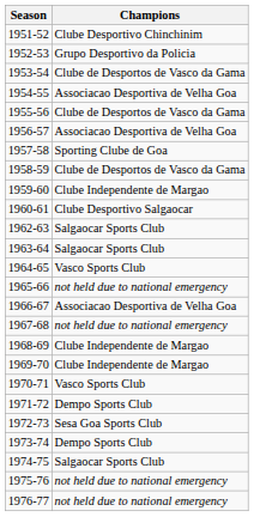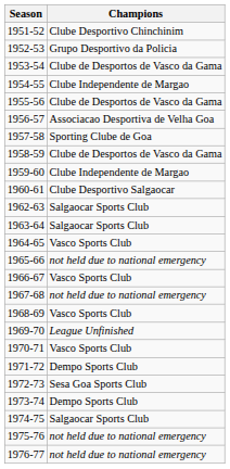1954-55 | Champions: Associacao Desportiva de Velha Goa -> Clube Independente de Margao
1966-67 | Champions: Associacao Desportiva de Velha Goa -> Vasco Sports Club
1968-69 | Champions: Clube Independente de Margao -> Vasco Sports Club
1969-70 | Champions: Clube Independente de Margao -> League Unfinished
